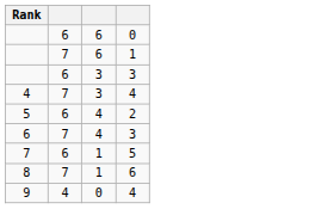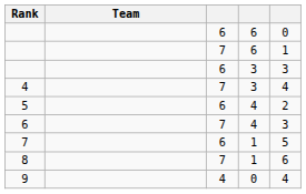+ column: Team
